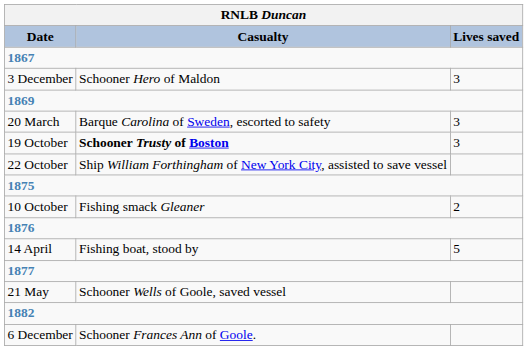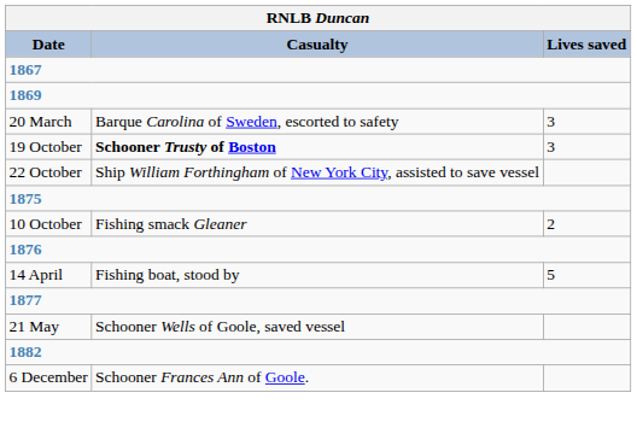- row: 3 December | Schooner Hero of Maldon | 3
